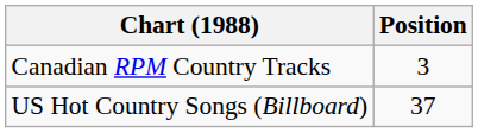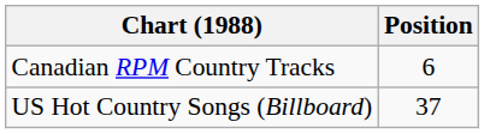Canadian RPM Country Tracks | Position: 3 -> 6
